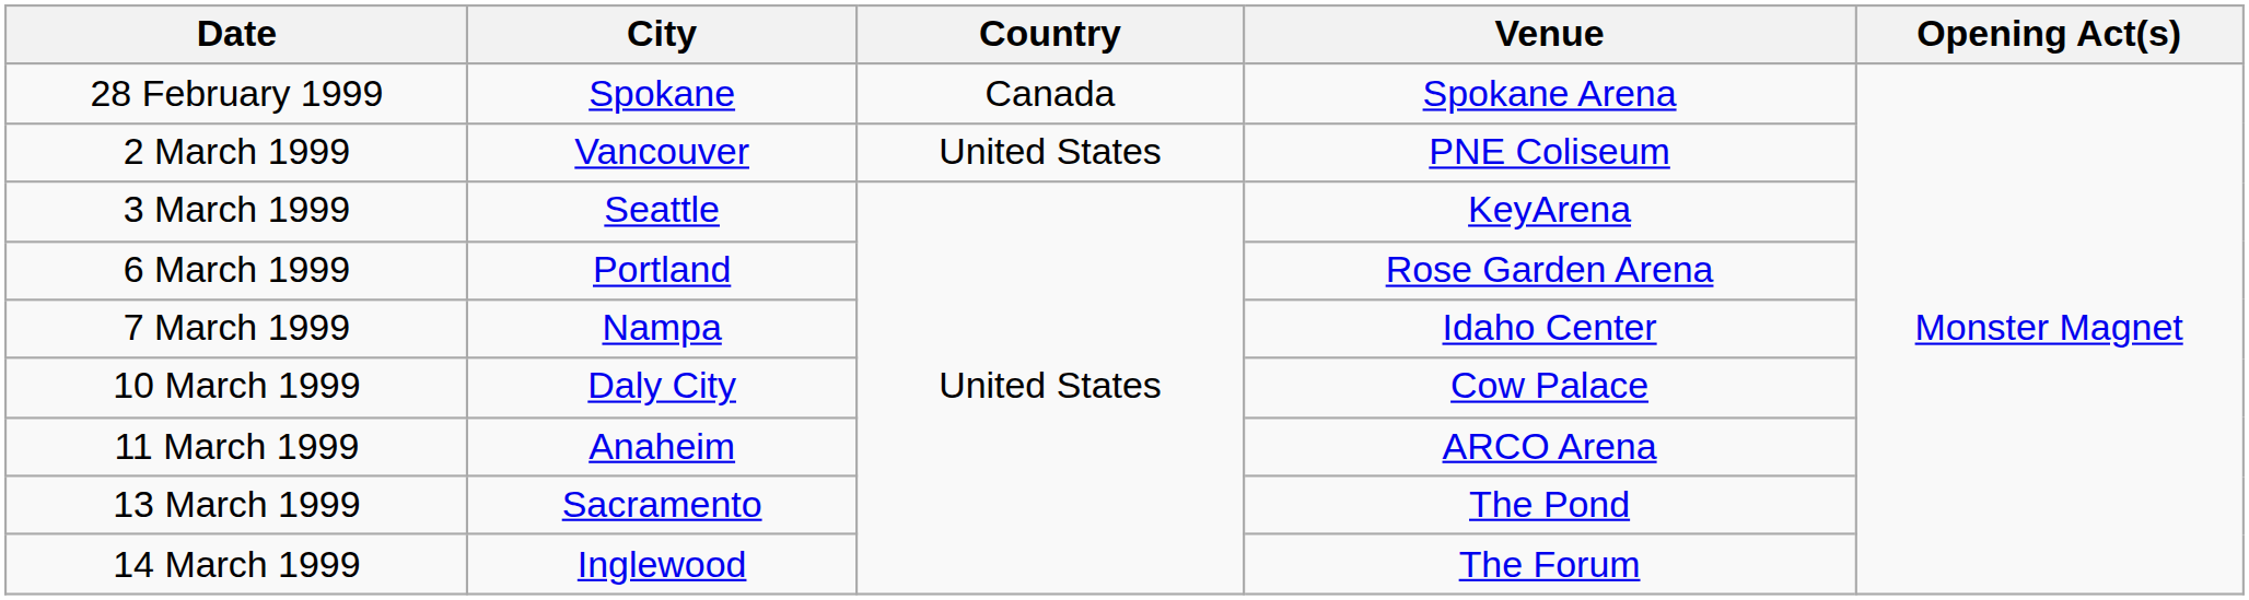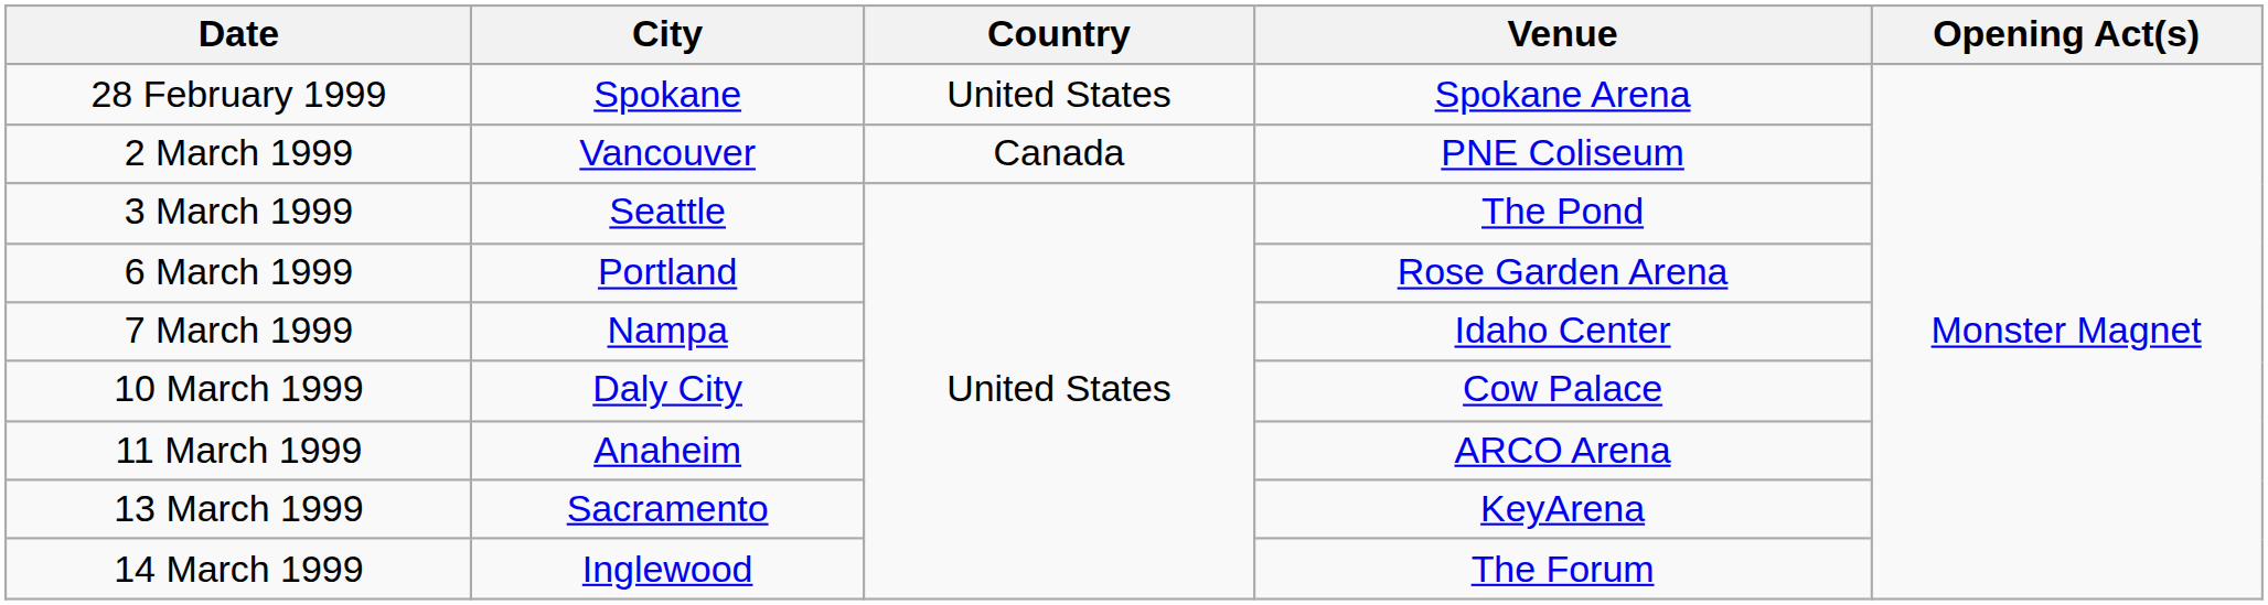28 February 1999 | Country: Canada -> United States
2 March 1999 | Country: United States -> Canada
3 March 1999 | Venue: KeyArena -> The Pond
13 March 1999 | Venue: The Pond -> KeyArena
